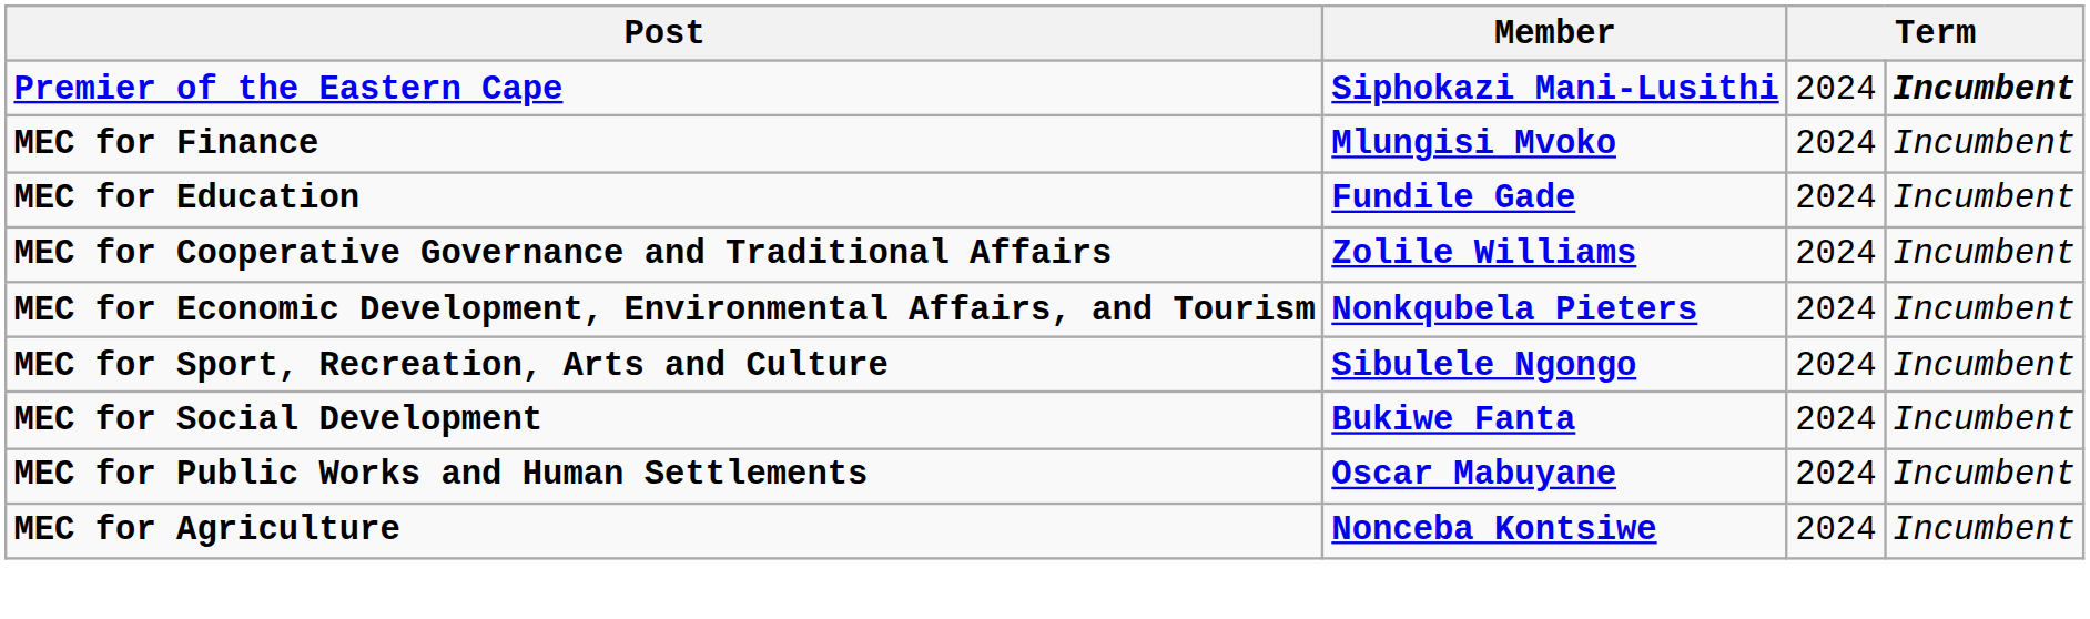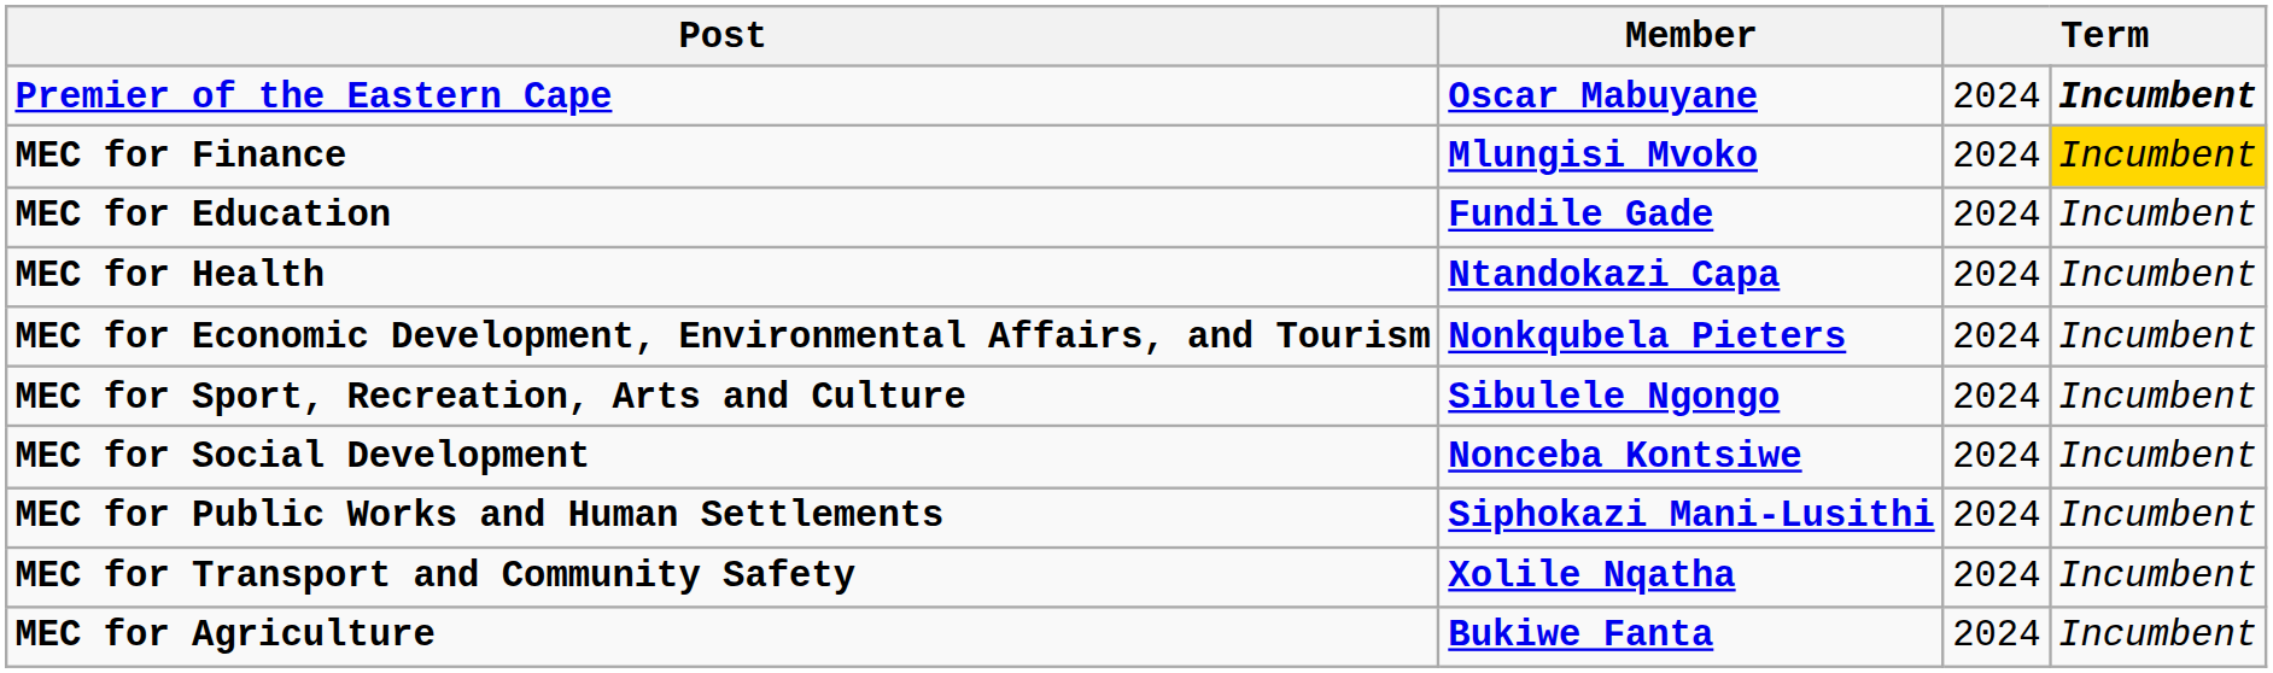Premier of the Eastern Cape | Member: Siphokazi Mani-Lusithi -> Oscar Mabuyane
MEC for Finance | column 4: no background -> gold background
+ row: MEC for Health | Ntandokazi Capa | 2024 | Incumbent
- row: MEC for Cooperative Governance and Traditional Affairs | Zolile Williams | 2024 | Incumbent
MEC for Social Development | Member: Bukiwe Fanta -> Nonceba Kontsiwe
MEC for Public Works and Human Settlements | Member: Oscar Mabuyane -> Siphokazi Mani-Lusithi
+ row: MEC for Transport and Community Safety | Xolile Nqatha | 2024 | Incumbent
MEC for Agriculture | Member: Nonceba Kontsiwe -> Bukiwe Fanta
